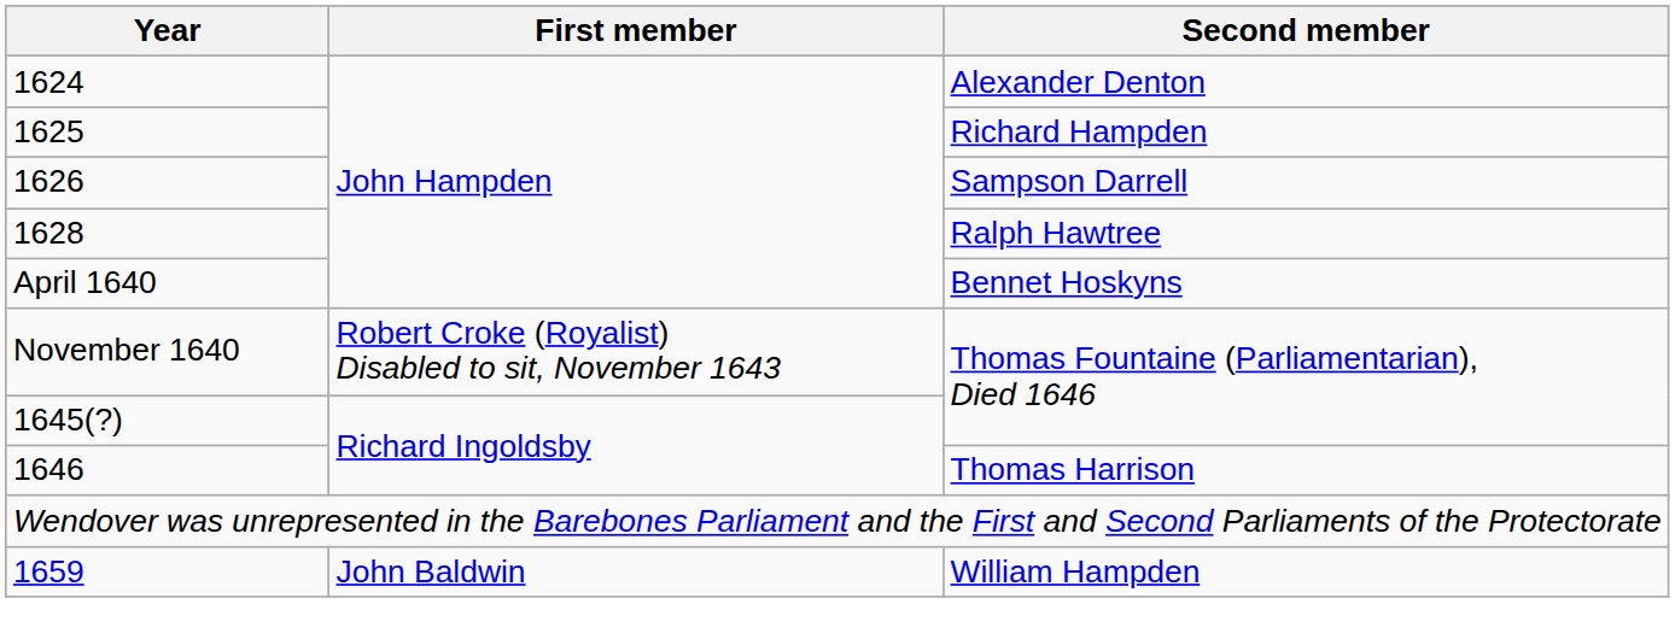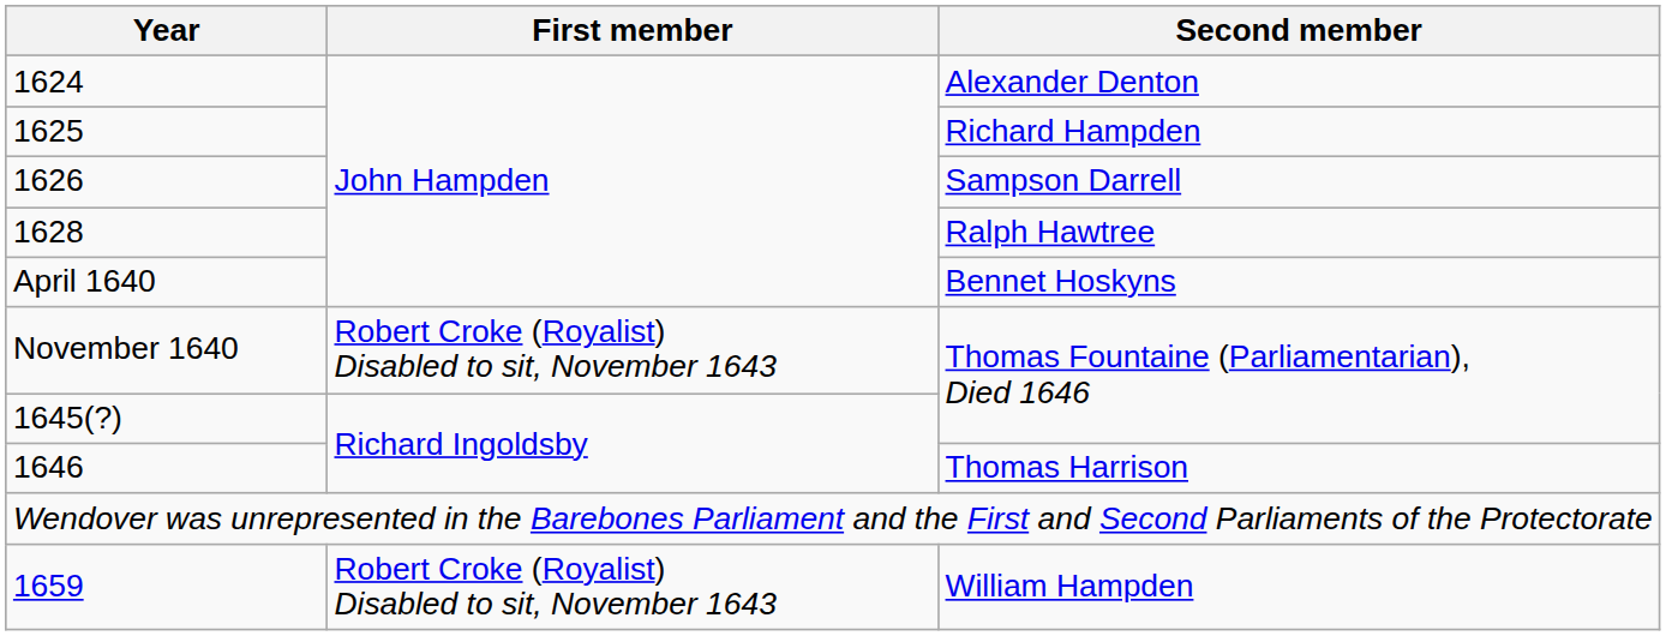William Hampden | First member: John Baldwin -> Robert Croke (Royalist) Disabled to sit, November 1643
